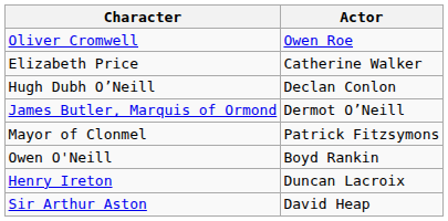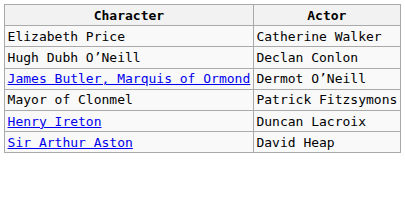- row: Oliver Cromwell | Owen Roe
- row: Owen O'Neill | Boyd Rankin
